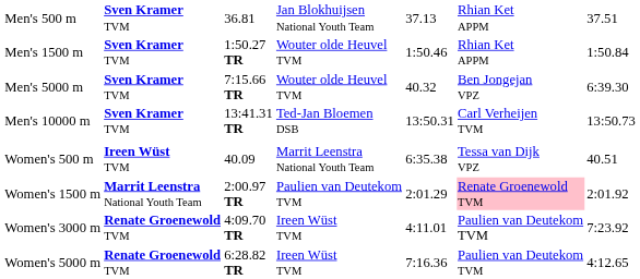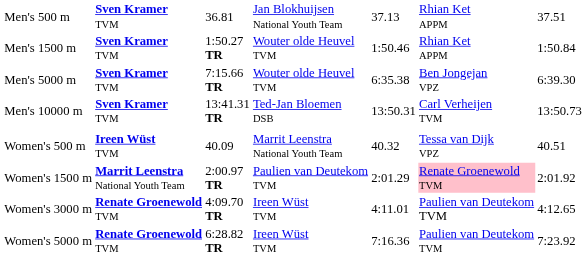Men's 5000 m | column 5: 40.32 -> 6:35.38
Women's 500 m | column 5: 6:35.38 -> 40.32
Women's 3000 m | column 7: 7:23.92 -> 4:12.65
Women's 5000 m | column 7: 4:12.65 -> 7:23.92
